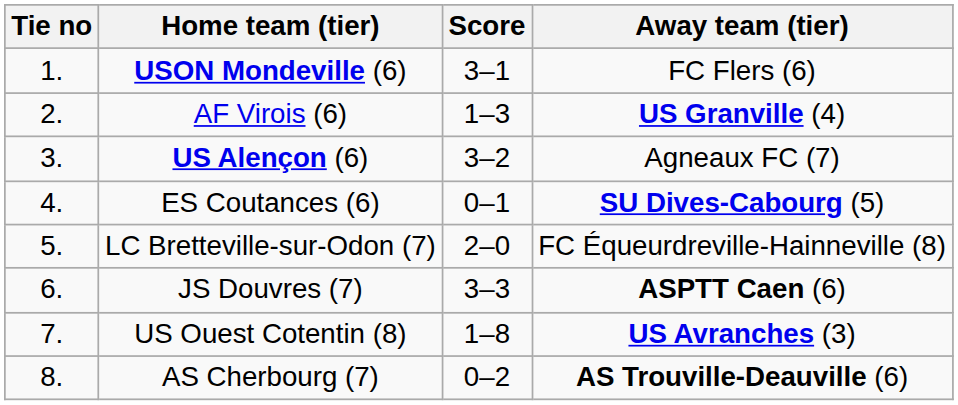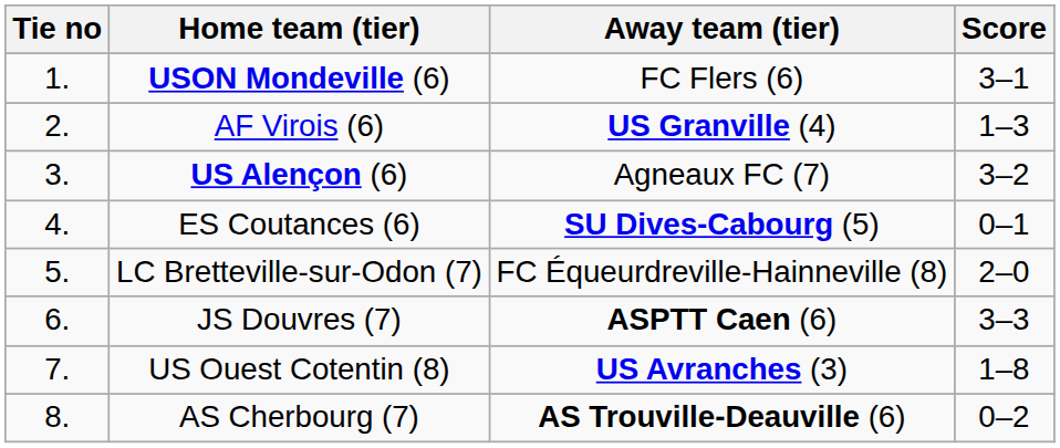columns swapped: Score <-> Away team (tier)
